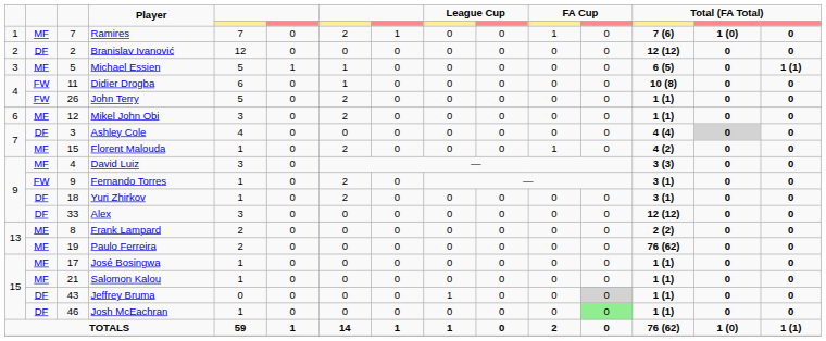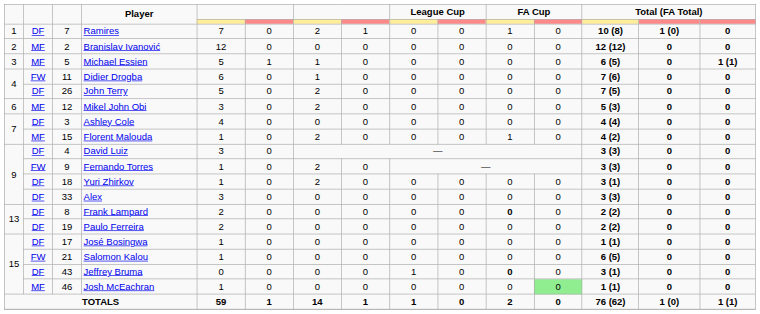Ramires | column 2: MF -> DF
Ramires | column 13: 7 (6) -> 10 (8)
Branislav Ivanović | column 2: DF -> MF
Didier Drogba | column 13: 10 (8) -> 7 (6)
John Terry | column 2: FW -> DF
John Terry | column 13: 1 (1) -> 7 (5)
Mikel John Obi | column 13: 1 (1) -> 5 (3)
Ashley Cole | column 14: lightgrey background -> no background
David Luiz | column 2: MF -> DF
Fernando Torres | column 13: 3 (1) -> 3 (3)
Alex | column 13: 12 (12) -> 3 (3)
Frank Lampard | column 2: MF -> DF
Frank Lampard | column 11: normal -> bold
Paulo Ferreira | column 2: MF -> DF
Paulo Ferreira | column 13: 76 (62) -> 2 (2)
José Bosingwa | column 2: MF -> DF
Salomon Kalou | column 2: MF -> FW
Salomon Kalou | column 13: 1 (1) -> 6 (5)
Jeffrey Bruma | column 11: normal -> bold
Jeffrey Bruma | column 12: lightgrey background -> no background
Jeffrey Bruma | column 13: 1 (1) -> 3 (1)
Josh McEachran | column 2: DF -> MF
